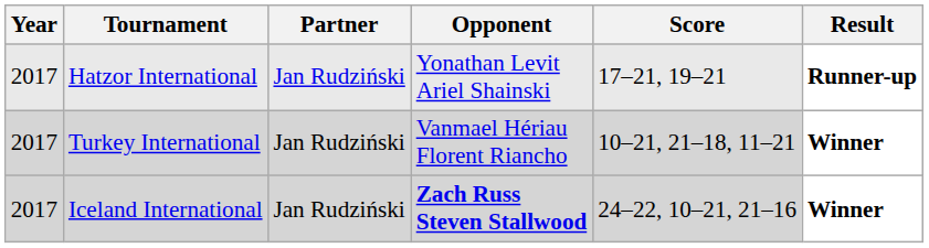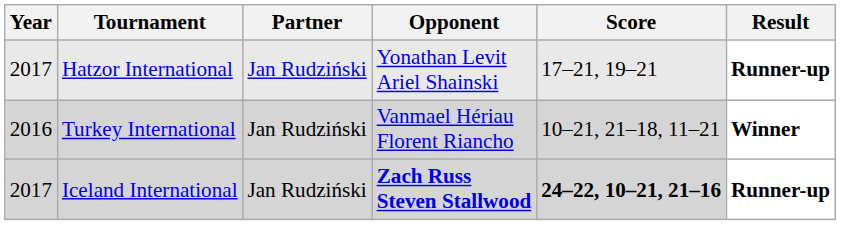Turkey International | Year: 2017 -> 2016
Iceland International | Score: normal -> bold
Iceland International | Result: Winner -> Runner-up
